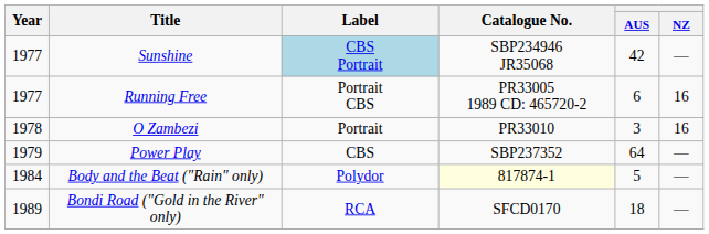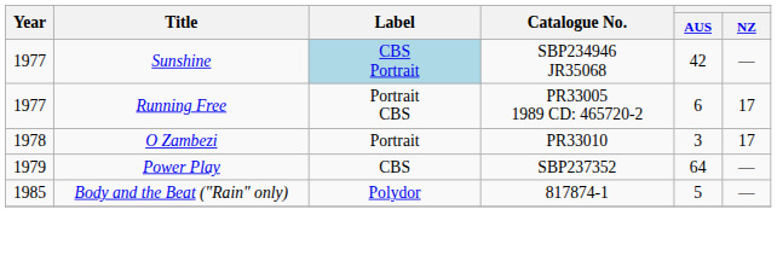Running Free | NZ: 16 -> 17
O Zambezi | NZ: 16 -> 17
Body and the Beat ("Rain" only) | Year: 1984 -> 1985
Body and the Beat ("Rain" only) | Catalogue No.: lightyellow background -> no background
- row: 1989 | Bondi Road ("Gold in the River" only) | RCA | SFCD0170 | 18 | —
